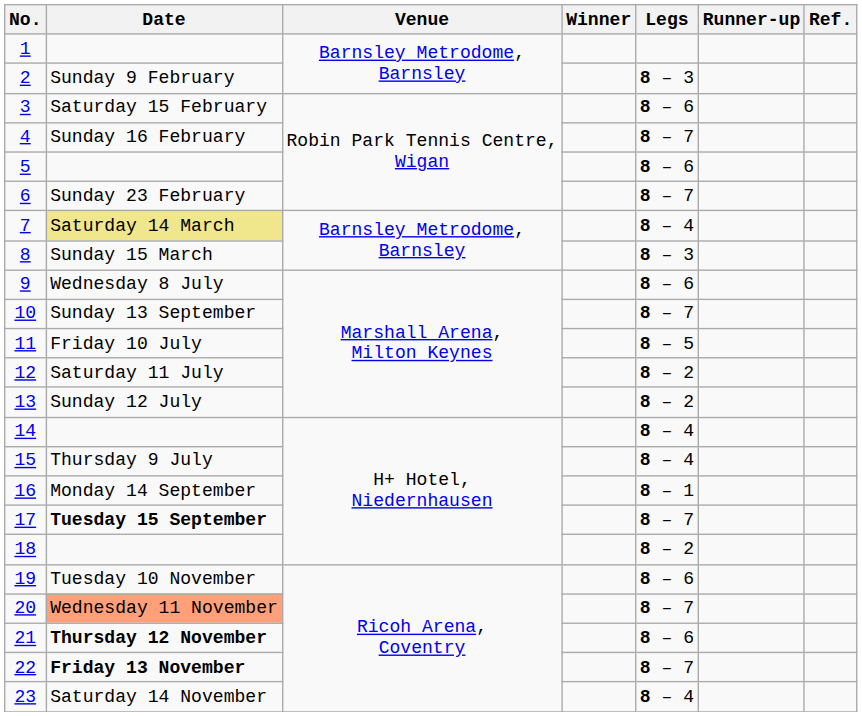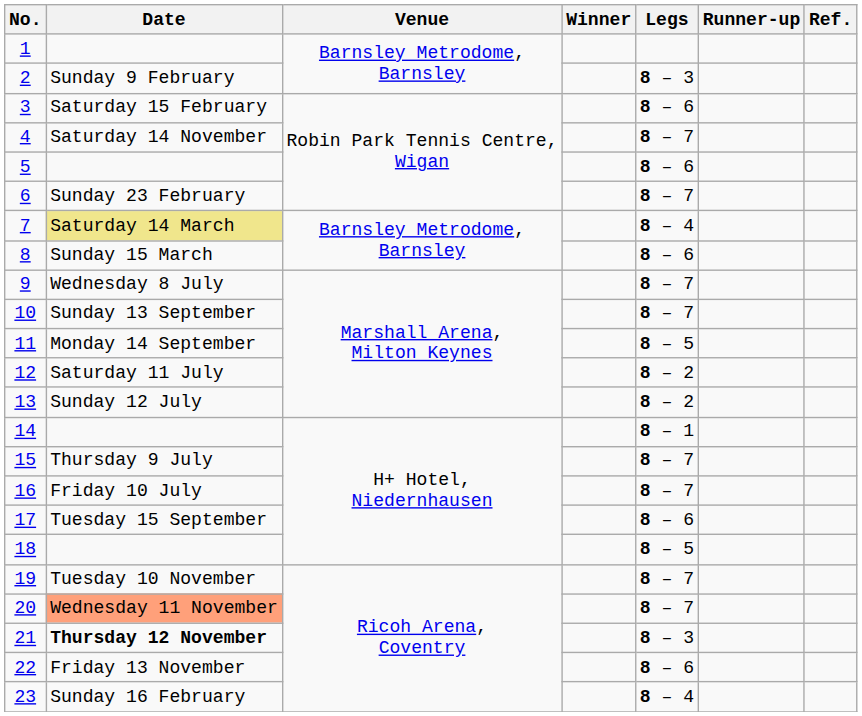4 | Date: Sunday 16 February -> Saturday 14 November
8 | Legs: 8 – 3 -> 8 – 6
9 | Legs: 8 – 6 -> 8 – 7
11 | Date: Friday 10 July -> Monday 14 September
14 | Legs: 8 – 4 -> 8 – 1
15 | Legs: 8 – 4 -> 8 – 7
16 | Date: Monday 14 September -> Friday 10 July
16 | Legs: 8 – 1 -> 8 – 7
17 | Date: bold -> normal
17 | Legs: 8 – 7 -> 8 – 6
18 | Legs: 8 – 2 -> 8 – 5
19 | Legs: 8 – 6 -> 8 – 7
21 | Legs: 8 – 6 -> 8 – 3
22 | Date: bold -> normal
22 | Legs: 8 – 7 -> 8 – 6
23 | Date: Saturday 14 November -> Sunday 16 February
